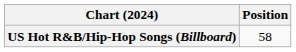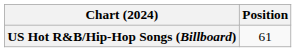US Hot R&B/Hip-Hop Songs (Billboard) | Position: 58 -> 61
